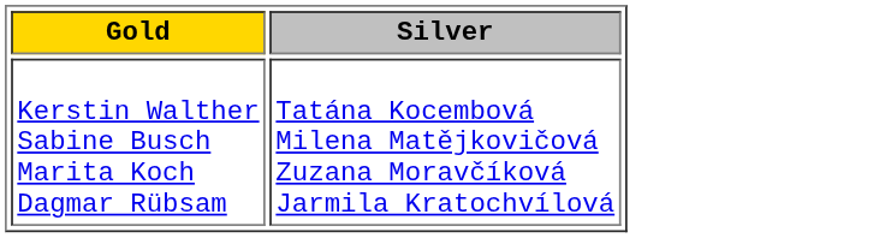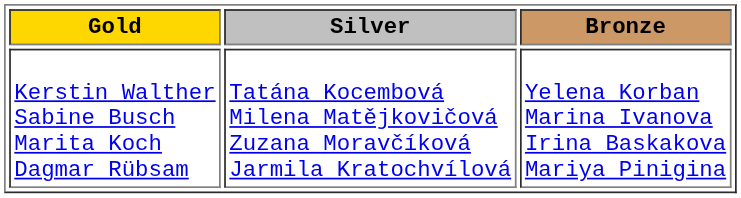+ column: Bronze | Yelena Korban Marina Ivanova Irina Baskakova Mariya Pinigina
